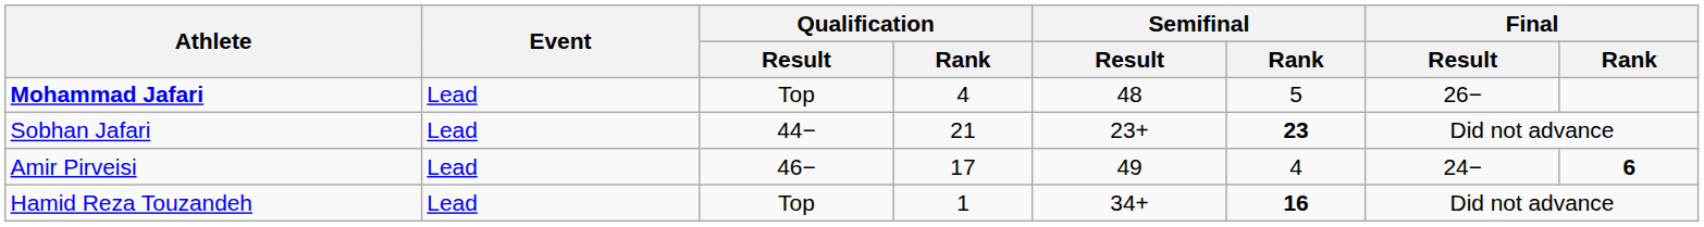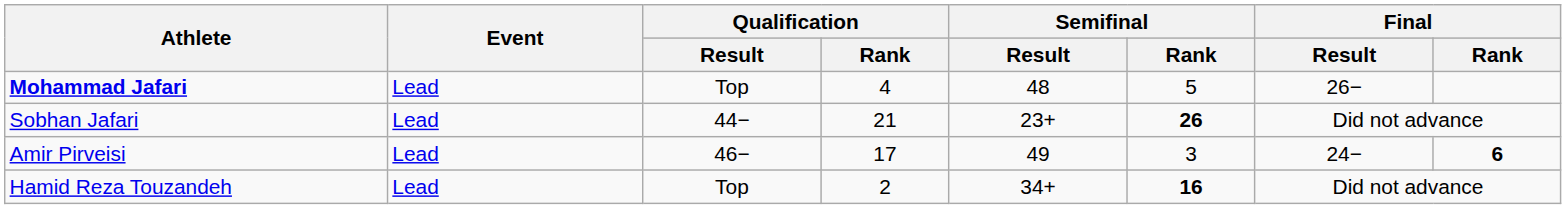Sobhan Jafari | Semifinal / Rank: 23 -> 26
Amir Pirveisi | Semifinal / Rank: 4 -> 3
Hamid Reza Touzandeh | Qualification / Rank: 1 -> 2
